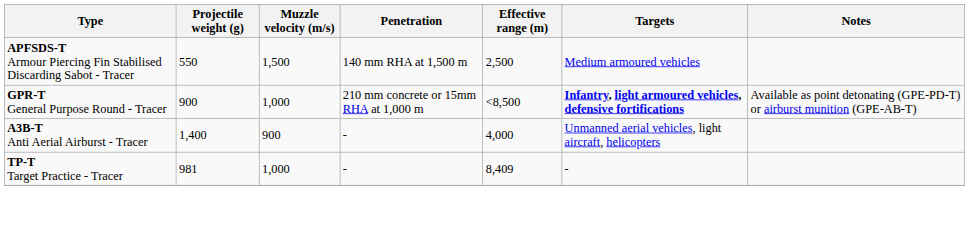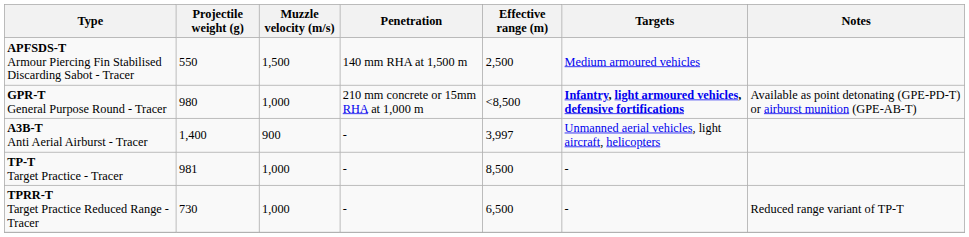GPR-T General Purpose Round - Tracer | Projectile weight (g): 900 -> 980
A3B-T Anti Aerial Airburst - Tracer | Effective range (m): 4,000 -> 3,997
TP-T Target Practice - Tracer | Effective range (m): 8,409 -> 8,500
+ row: TPRR-T Target Practice Reduced Range - Tracer | 730 | 1,000 | - | 6,500 | - | Reduced range variant of TP-T
